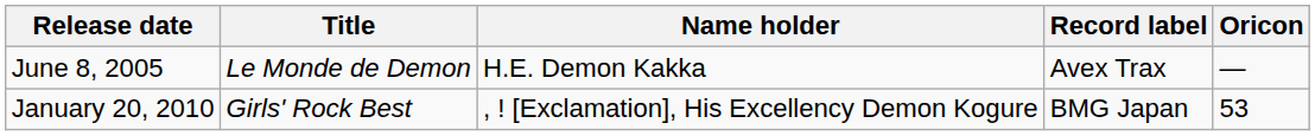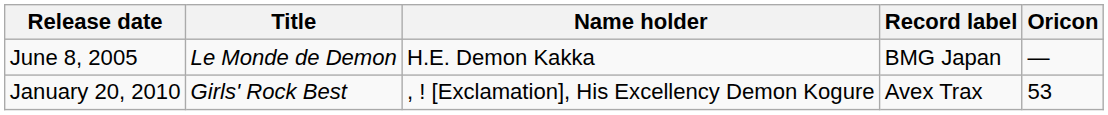June 8, 2005 | Record label: Avex Trax -> BMG Japan
January 20, 2010 | Record label: BMG Japan -> Avex Trax
